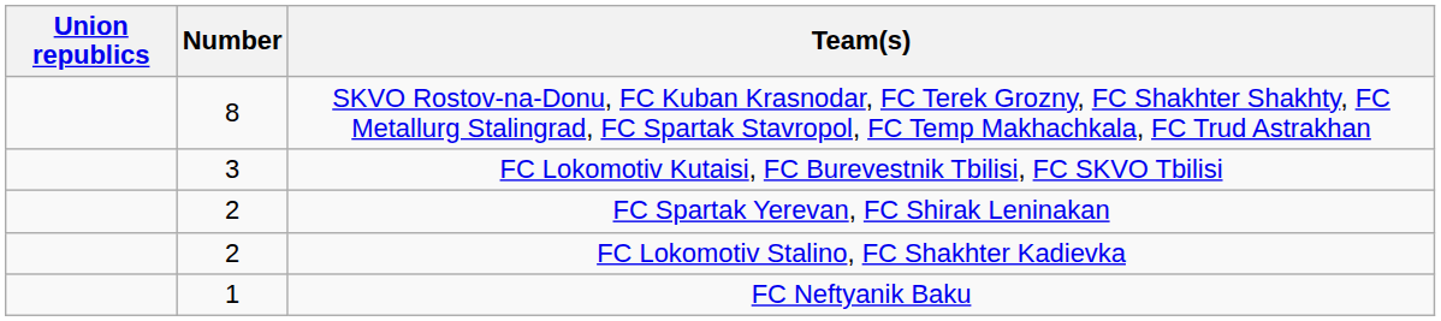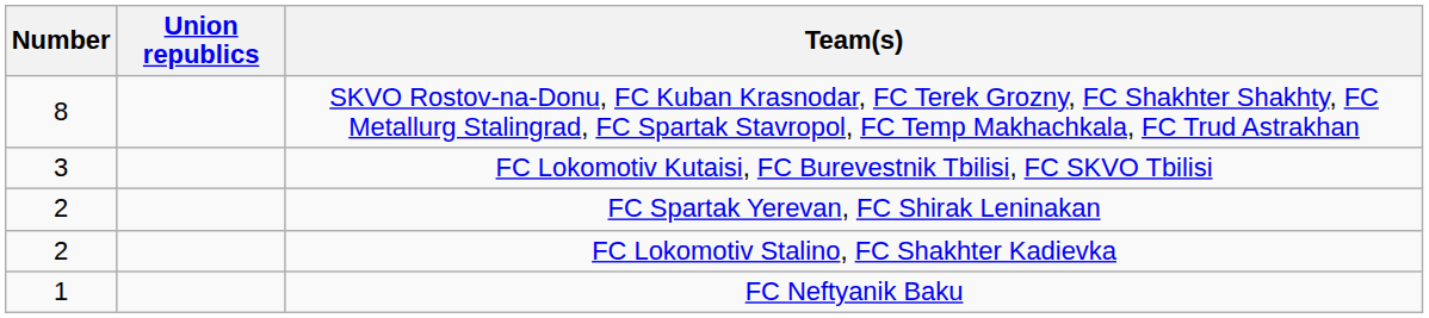columns swapped: Number <-> Union republics
